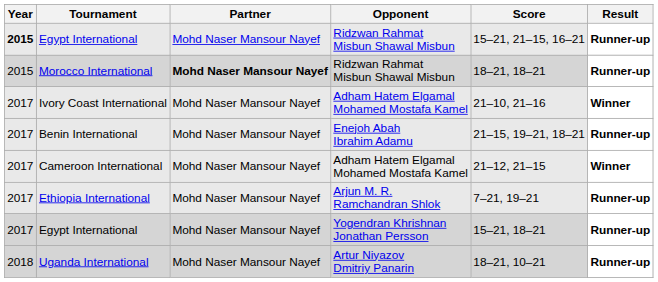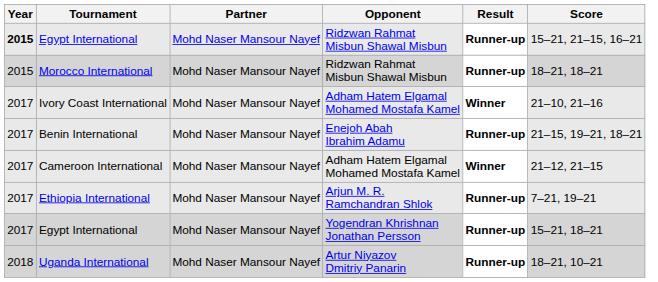columns swapped: Score <-> Result
Morocco International | Partner: bold -> normal
